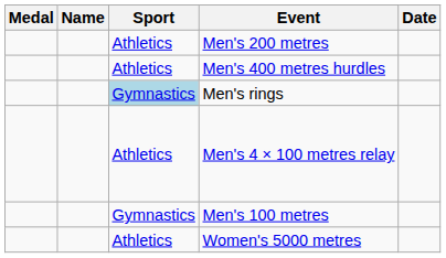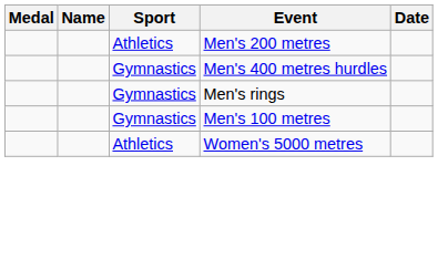Men's 400 metres hurdles | Sport: Athletics -> Gymnastics
Men's rings | Sport: lightblue background -> no background
- row: Athletics | Men's 4 × 100 metres relay
